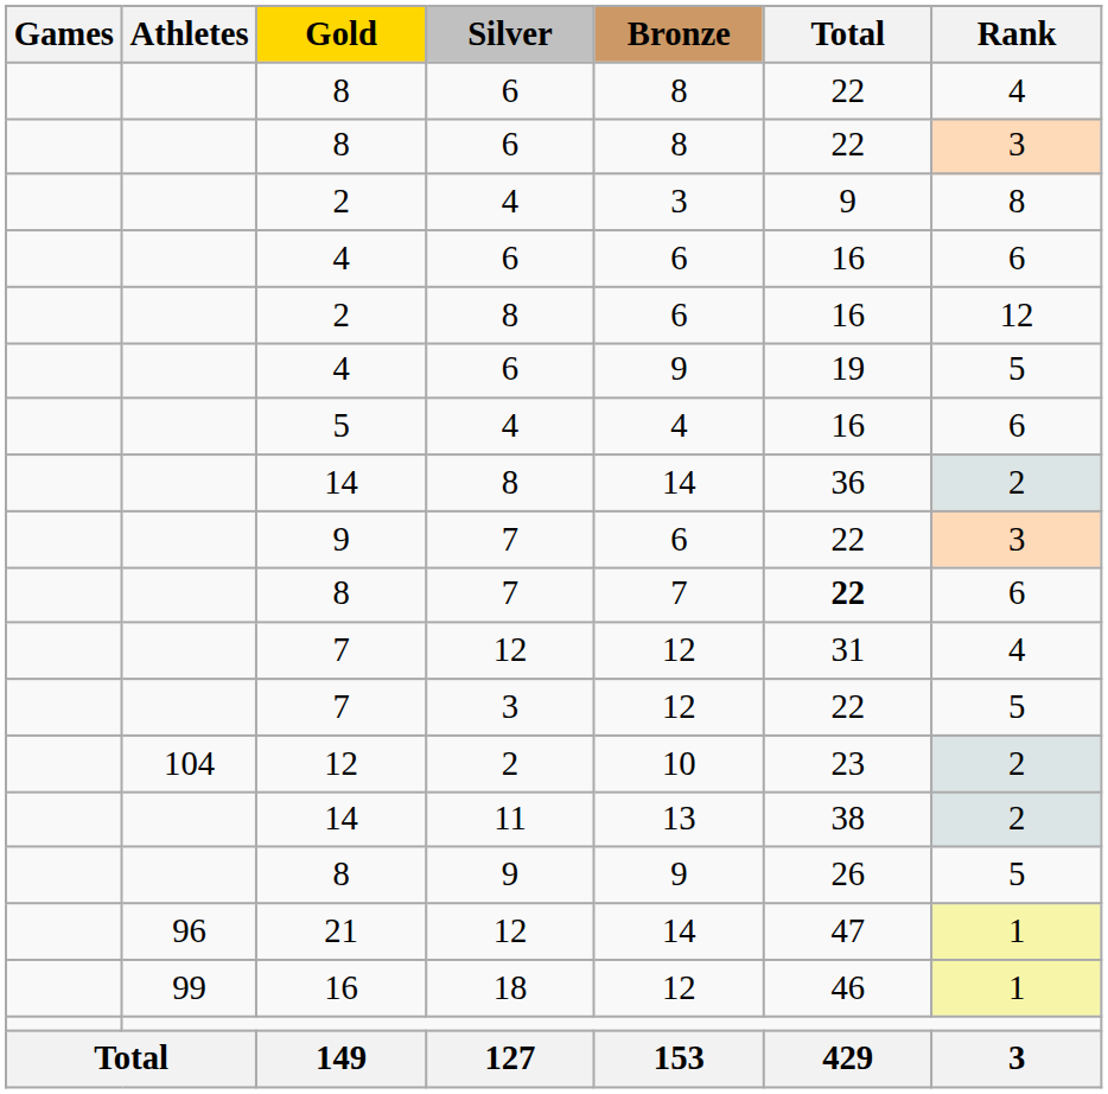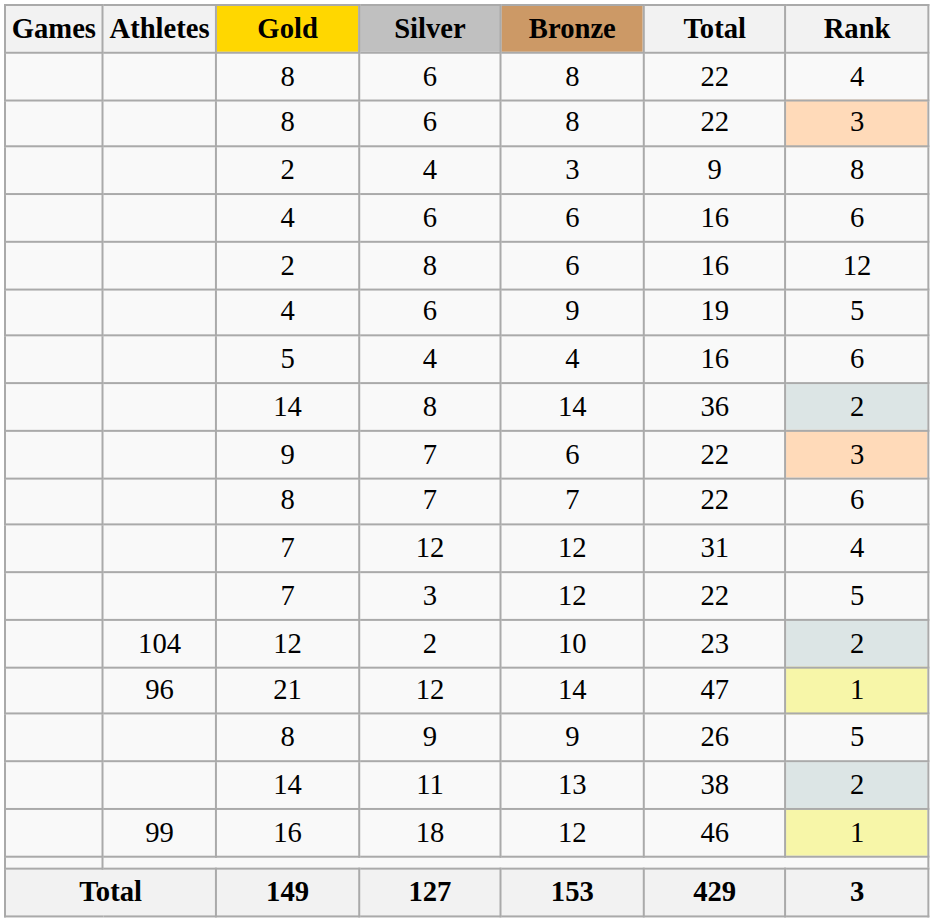8 / 7 | Total: bold -> normal
rows swapped: 14 / 11 <-> 21
